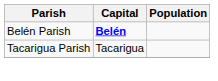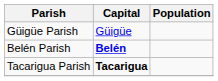+ row: Güigüe Parish | Güigüe
Tacarigua Parish | Capital: normal -> bold
